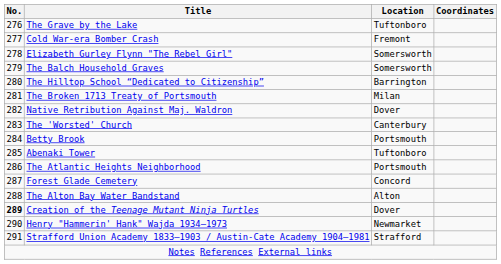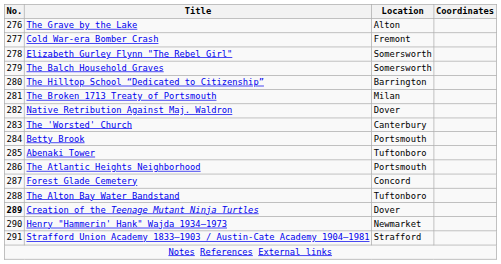The Grave by the Lake | Location: Tuftonboro -> Alton
The Alton Bay Water Bandstand | Location: Alton -> Tuftonboro
